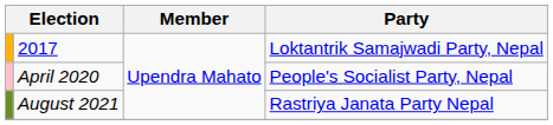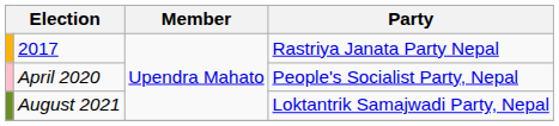2017 | Party: Loktantrik Samajwadi Party, Nepal -> Rastriya Janata Party Nepal
August 2021 | Party: Rastriya Janata Party Nepal -> Loktantrik Samajwadi Party, Nepal
